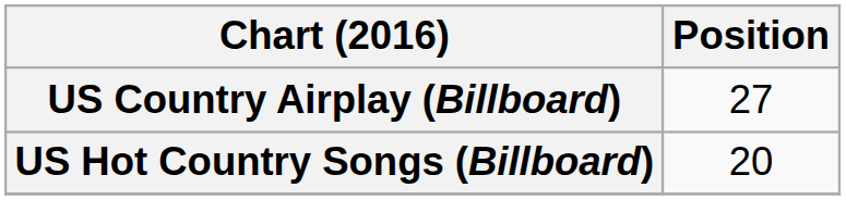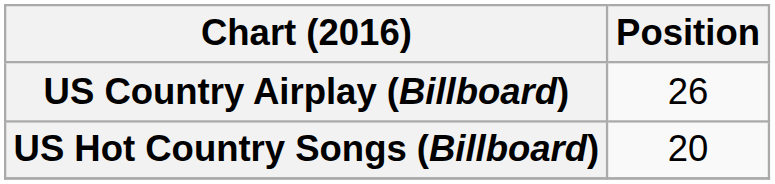US Country Airplay (Billboard) | Position: 27 -> 26
